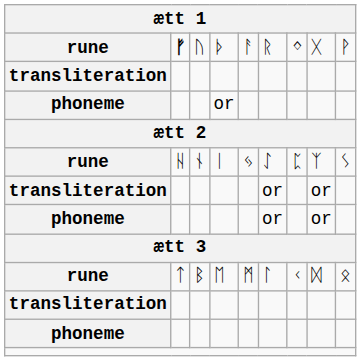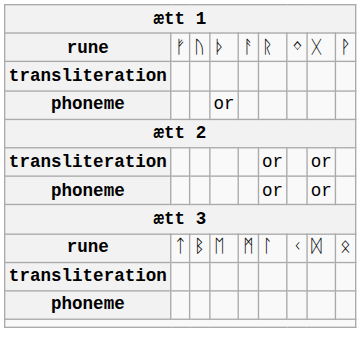ᚦ | column 2: bold -> normal
- row: rune | ᚺ | ᚾ | ᛁ | ᛃ | ᛇ | ᛈ | ᛉ | ᛊ
